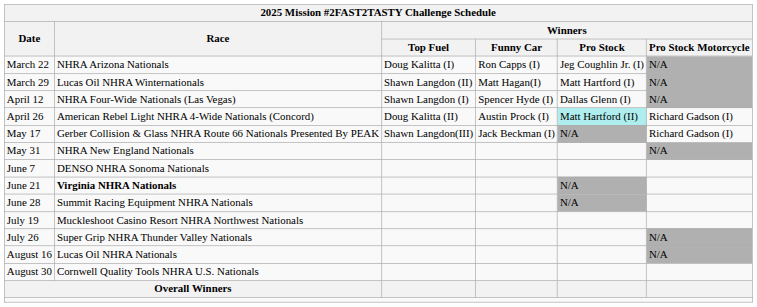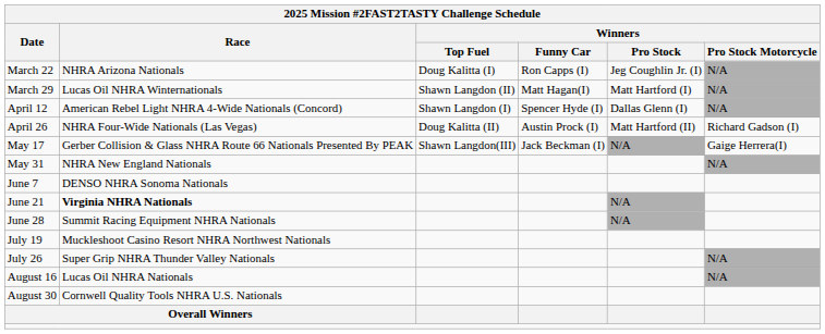April 12 | Race: NHRA Four-Wide Nationals (Las Vegas) -> American Rebel Light NHRA 4-Wide Nationals (Concord)
April 26 | Race: American Rebel Light NHRA 4-Wide Nationals (Concord) -> NHRA Four-Wide Nationals (Las Vegas)
April 26 | Winners / Pro Stock: paleturquoise background -> no background
May 17 | Winners / Pro Stock Motorcycle: Richard Gadson (I) -> Gaige Herrera(I)
